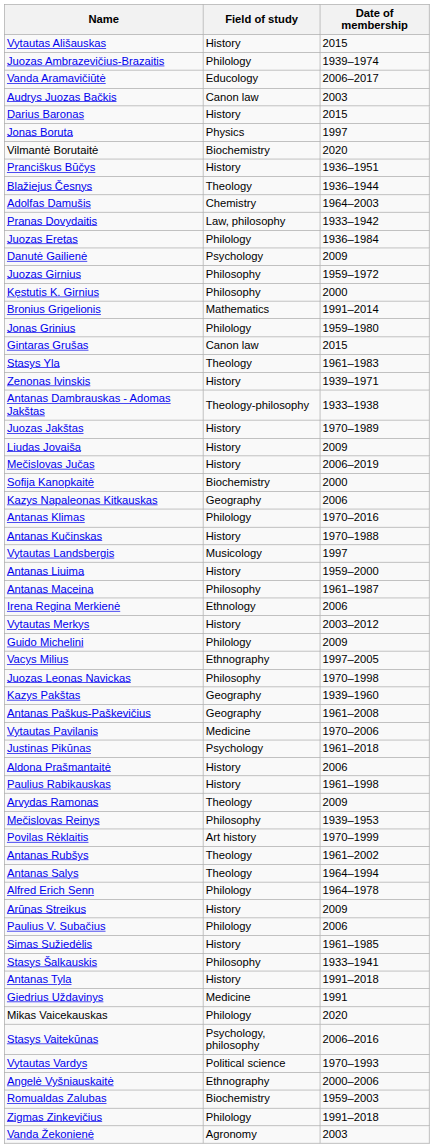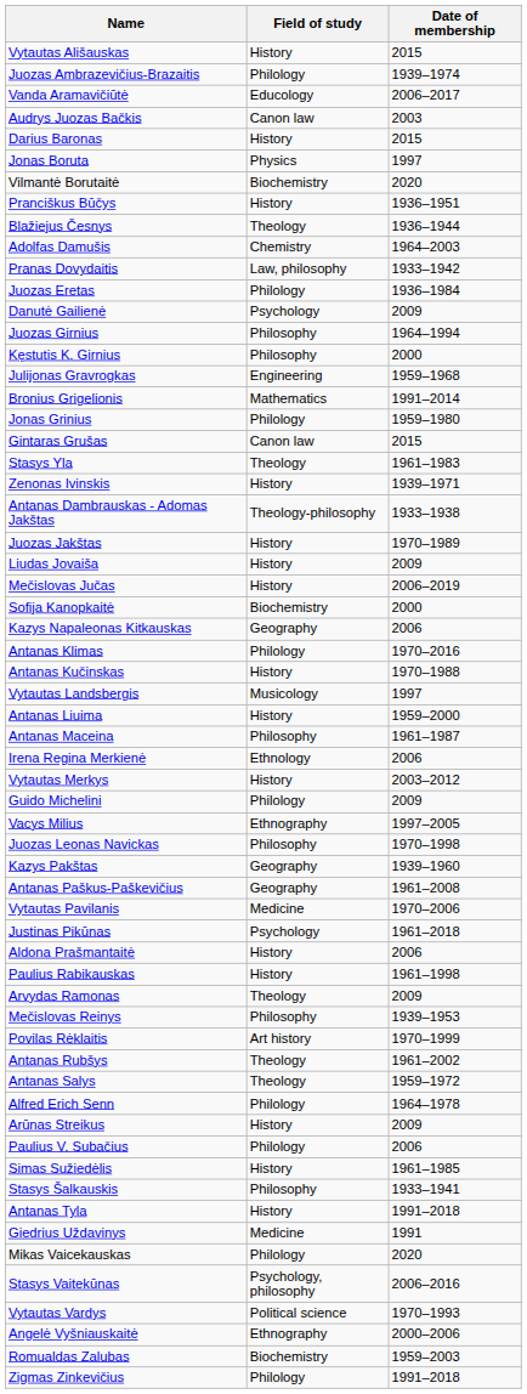Juozas Girnius | Date of membership: 1959–1972 -> 1964–1994
+ row: Julijonas Gravrogkas | Engineering | 1959–1968
Antanas Salys | Date of membership: 1964–1994 -> 1959–1972
- row: Vanda Žekonienė | Agronomy | 2003
